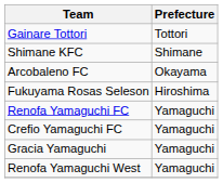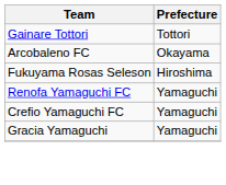- row: Shimane KFC | Shimane
- row: Renofa Yamaguchi West | Yamaguchi
